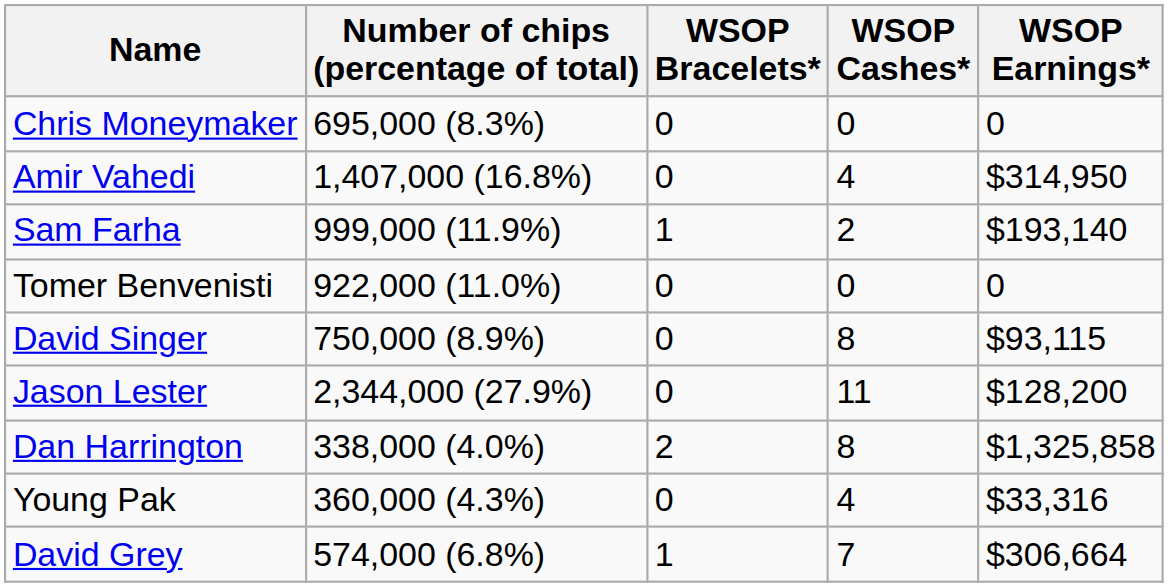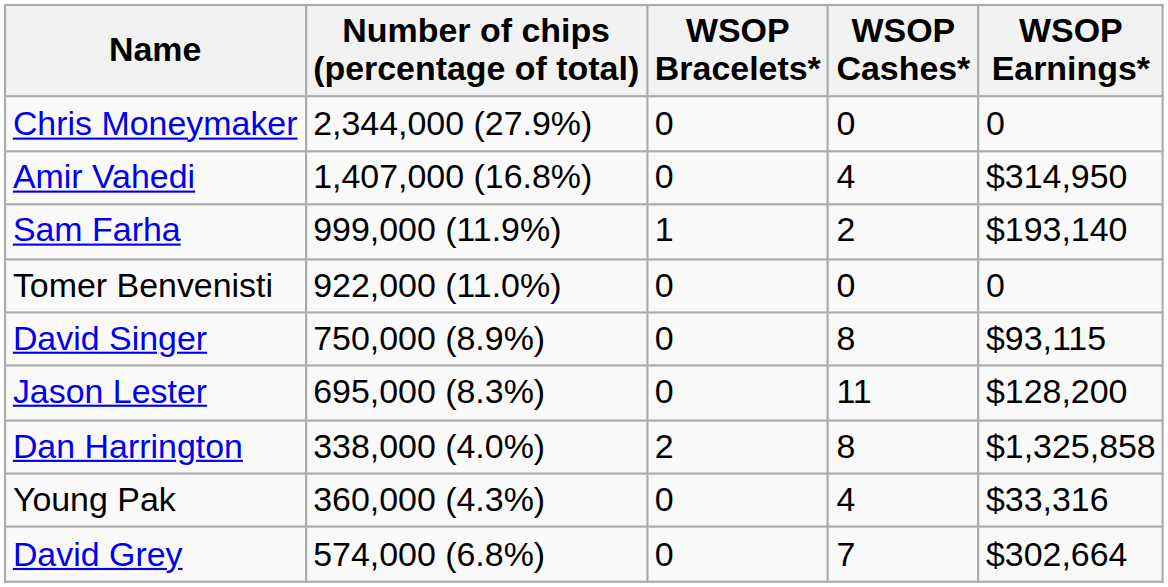Chris Moneymaker | Number of chips (percentage of total): 695,000 (8.3%) -> 2,344,000 (27.9%)
Jason Lester | Number of chips (percentage of total): 2,344,000 (27.9%) -> 695,000 (8.3%)
David Grey | WSOP Bracelets*: 1 -> 0
David Grey | WSOP Earnings*: $306,664 -> $302,664
